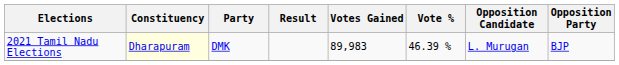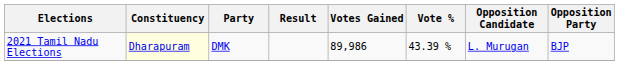2021 Tamil Nadu Elections | Votes Gained: 89,983 -> 89,986
2021 Tamil Nadu Elections | Vote %: 46.39 % -> 43.39 %
